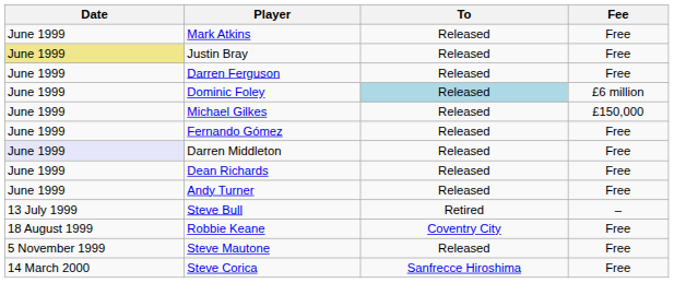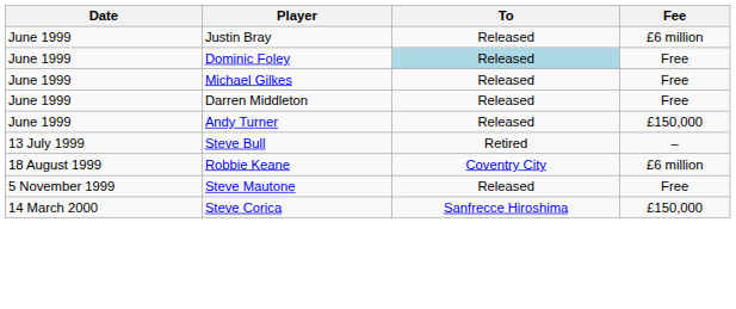- row: June 1999 | Mark Atkins | Released | Free
Justin Bray | Date: khaki background -> no background
Justin Bray | Fee: Free -> £6 million
- row: June 1999 | Darren Ferguson | Released | Free
Dominic Foley | Fee: £6 million -> Free
Michael Gilkes | Fee: £150,000 -> Free
- row: June 1999 | Fernando Gómez | Released | Free
Darren Middleton | Date: lavender background -> no background
- row: June 1999 | Dean Richards | Released | Free
Andy Turner | Fee: Free -> £150,000
Robbie Keane | Fee: Free -> £6 million
Steve Corica | Fee: Free -> £150,000
